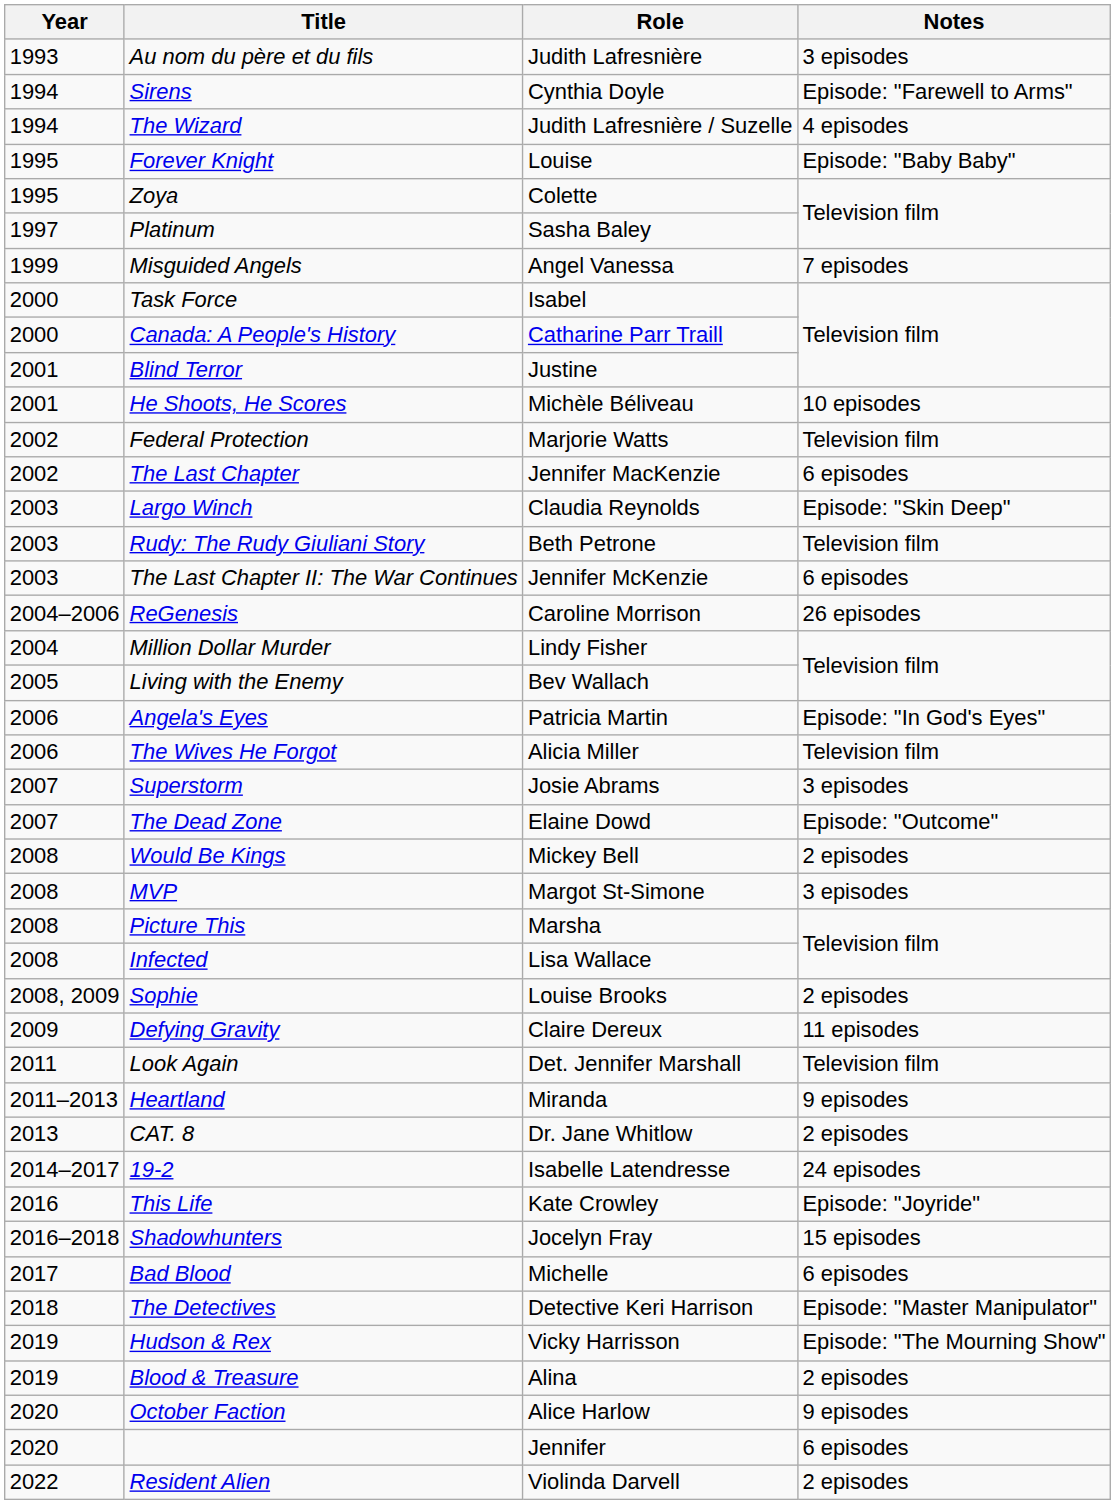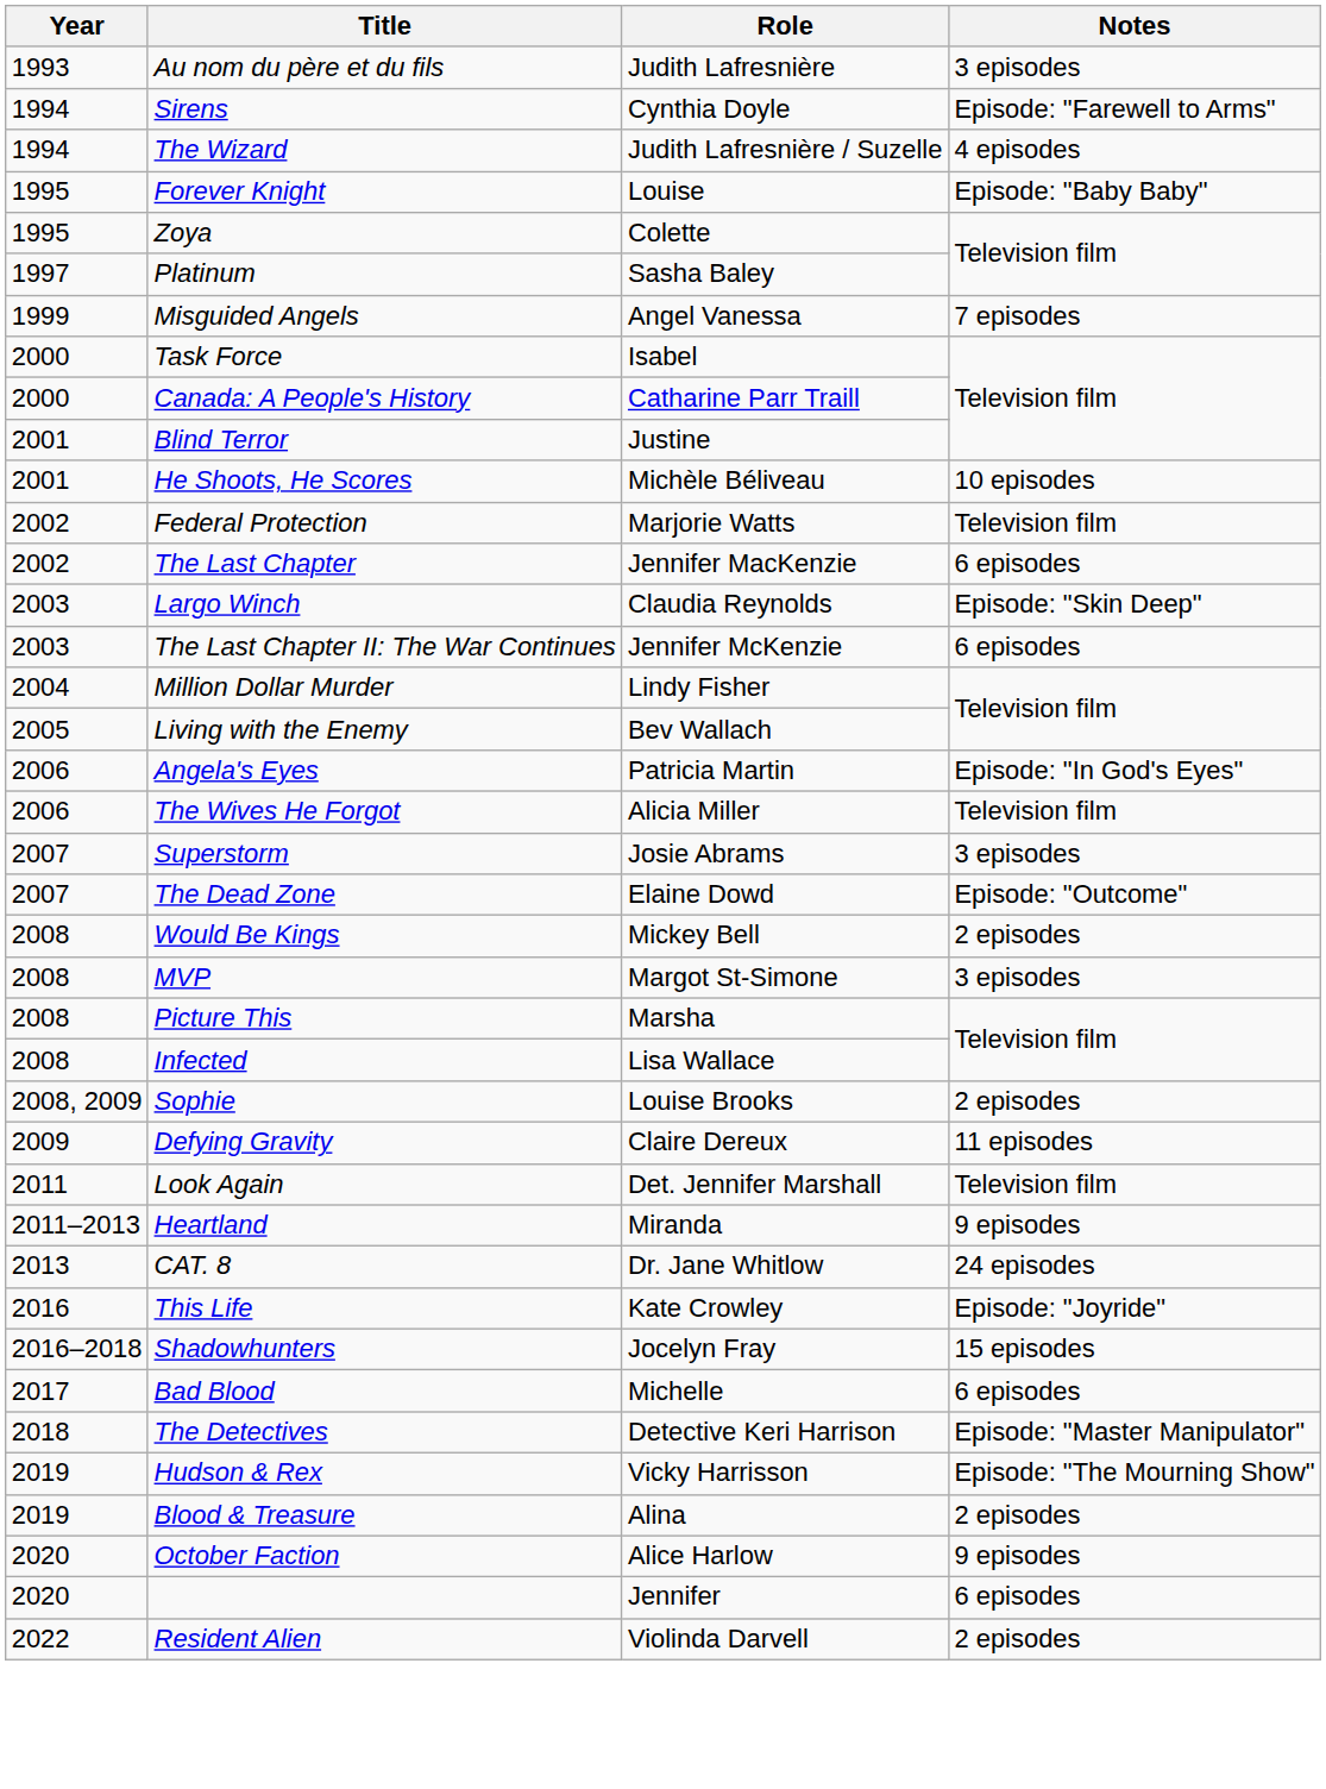- row: 2003 | Rudy: The Rudy Giuliani Story | Beth Petrone | Television film
- row: 2004–2006 | ReGenesis | Caroline Morrison | 26 episodes
CAT. 8 | Notes: 2 episodes -> 24 episodes
- row: 2014–2017 | 19-2 | Isabelle Latendresse | 24 episodes
